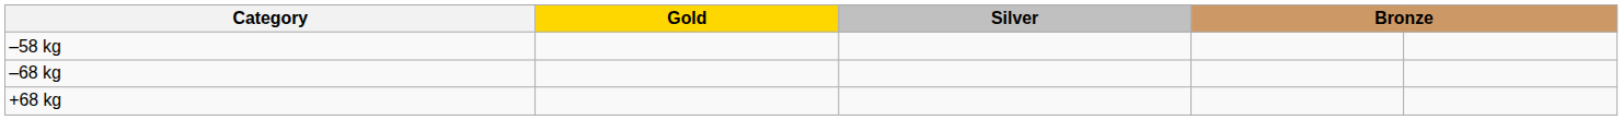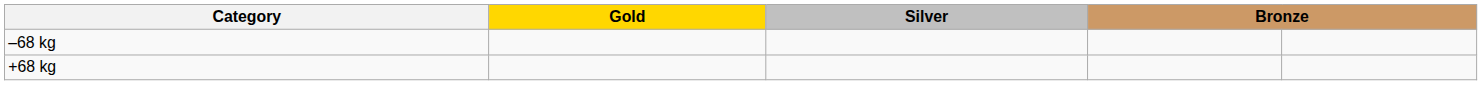- row: –58 kg
